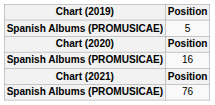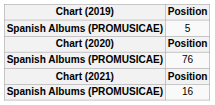rows swapped: 16 <-> 76
